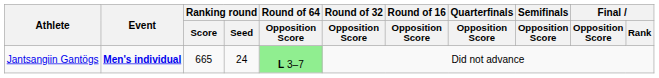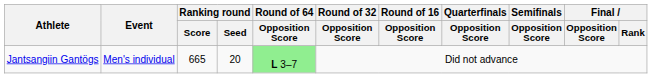Jantsangiin Gantögs | Event: bold -> normal
Jantsangiin Gantögs | Ranking round / Seed: 24 -> 20
